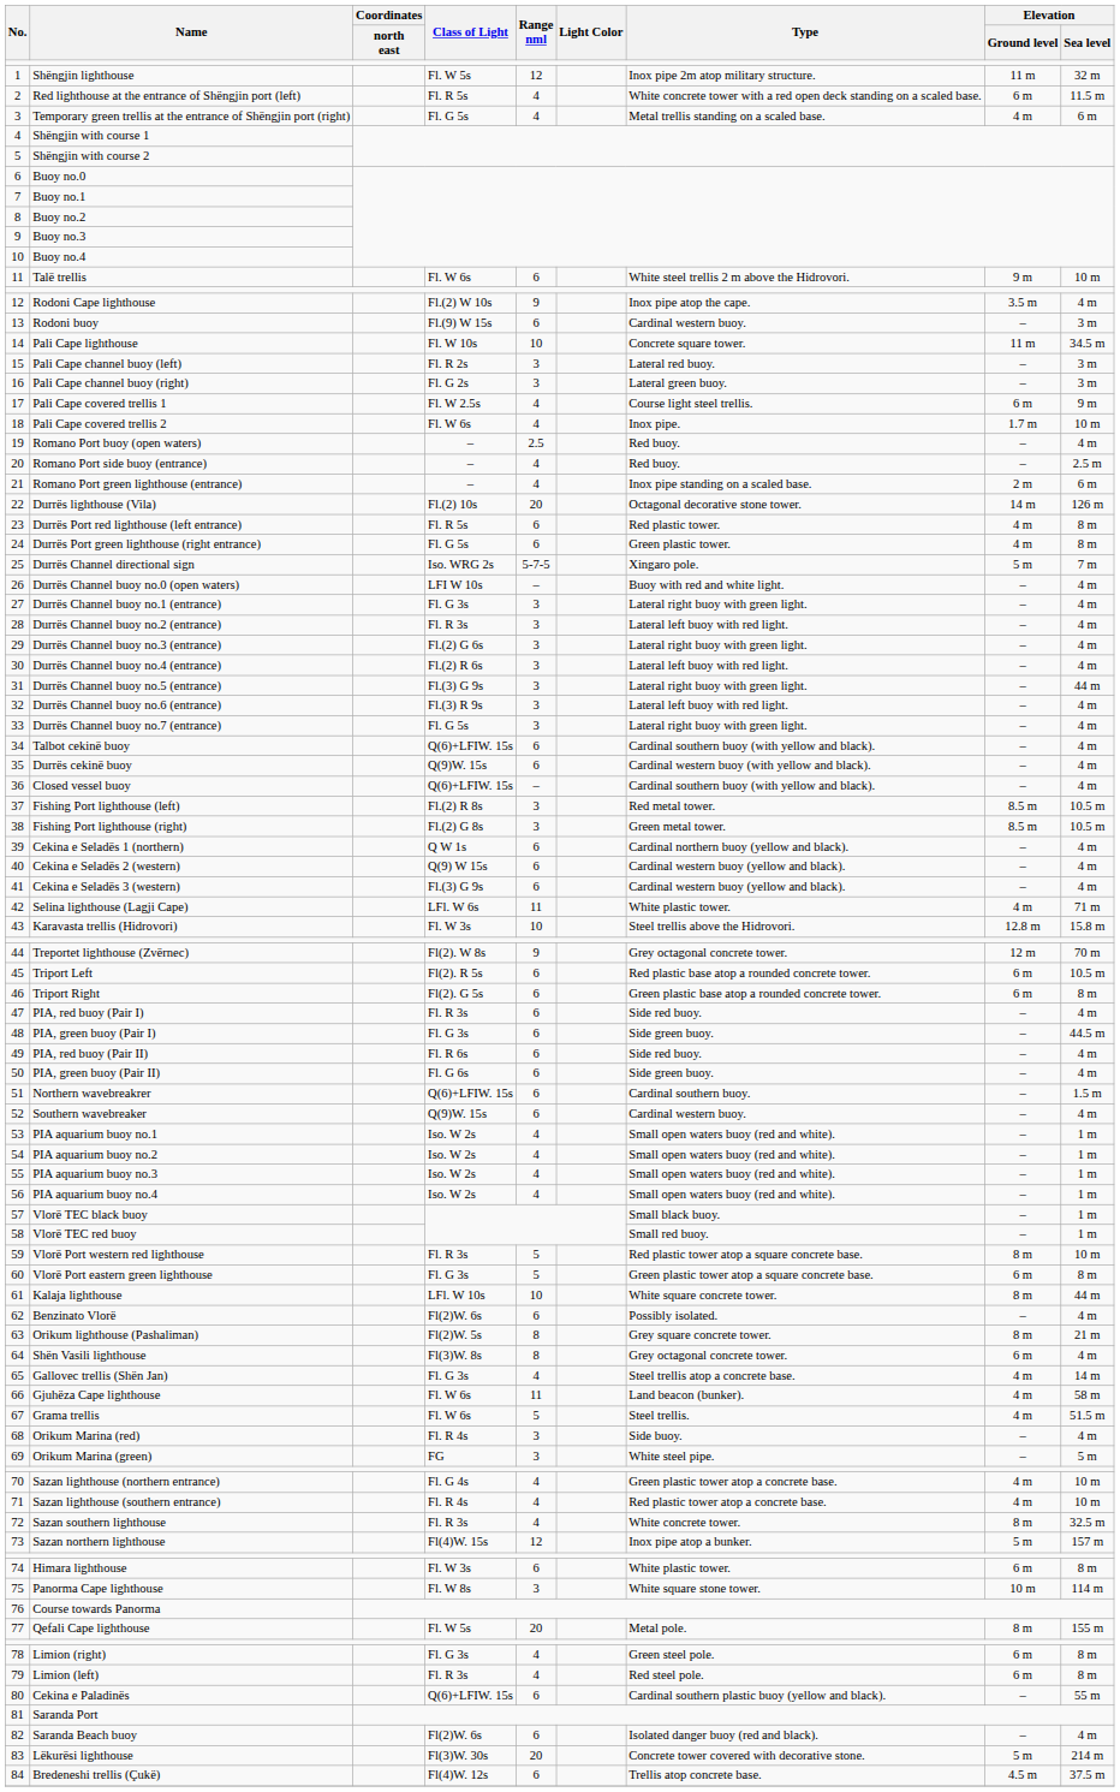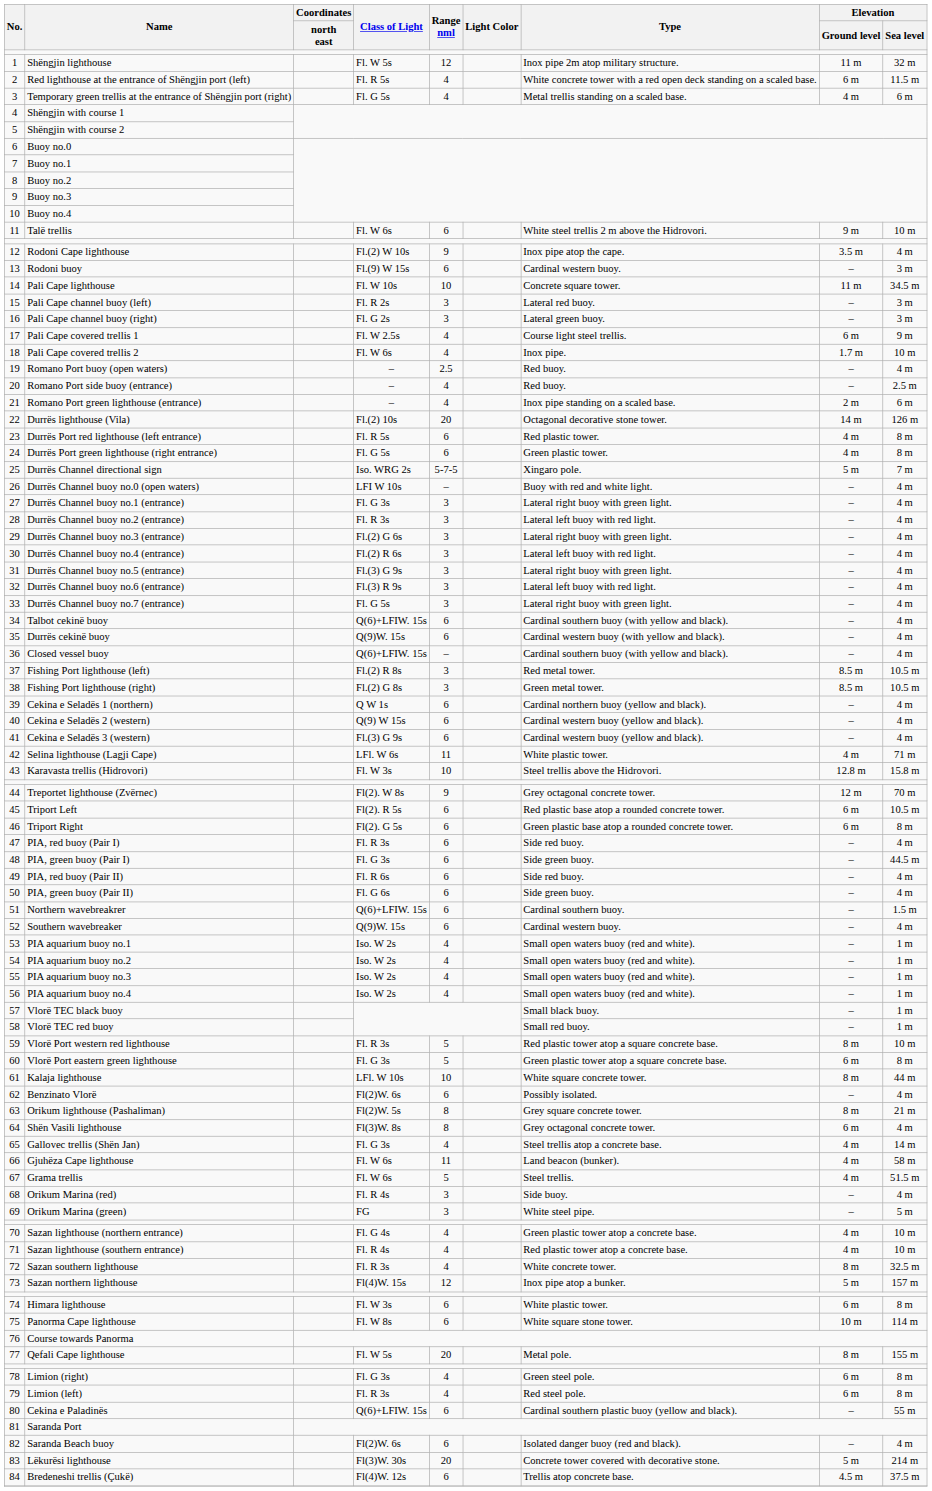Durrës Channel buoy no.5 (entrance) | Elevation / Sea level: 44 m -> 4 m
Panorma Cape lighthouse | Range nml: 3 -> 6
